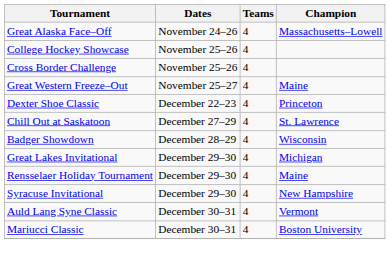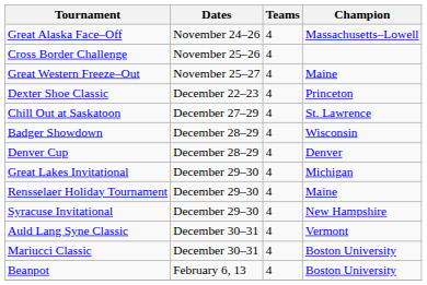- row: College Hockey Showcase | November 25–26 | 4
+ row: Denver Cup | December 28–29 | 4 | Denver
+ row: Beanpot | February 6, 13 | 4 | Boston University
